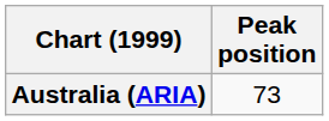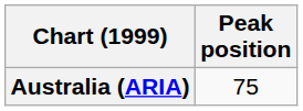Australia (ARIA) | Peak position: 73 -> 75
